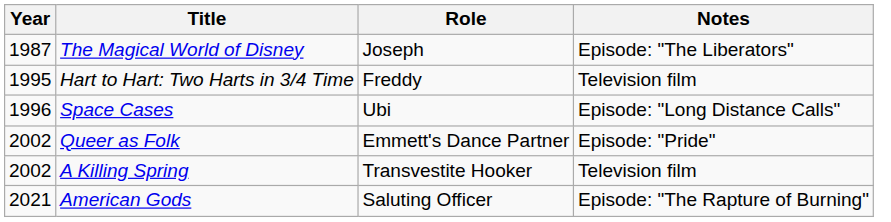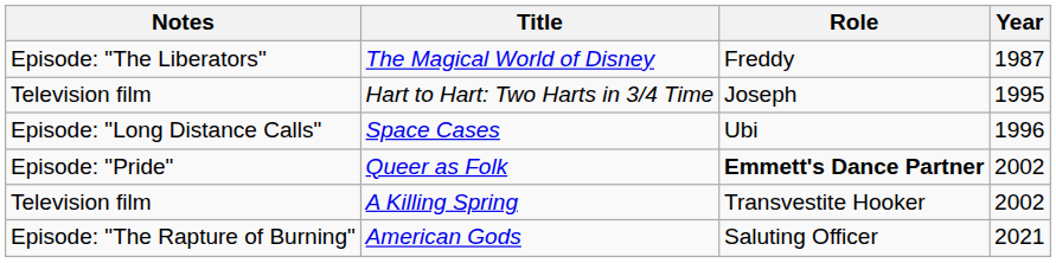columns swapped: Year <-> Notes
The Magical World of Disney | Role: Joseph -> Freddy
Hart to Hart: Two Harts in 3/4 Time | Role: Freddy -> Joseph
Queer as Folk | Role: normal -> bold
